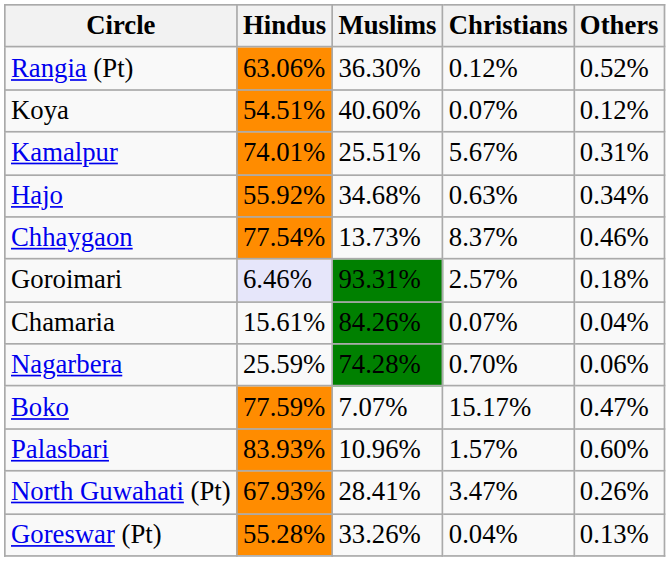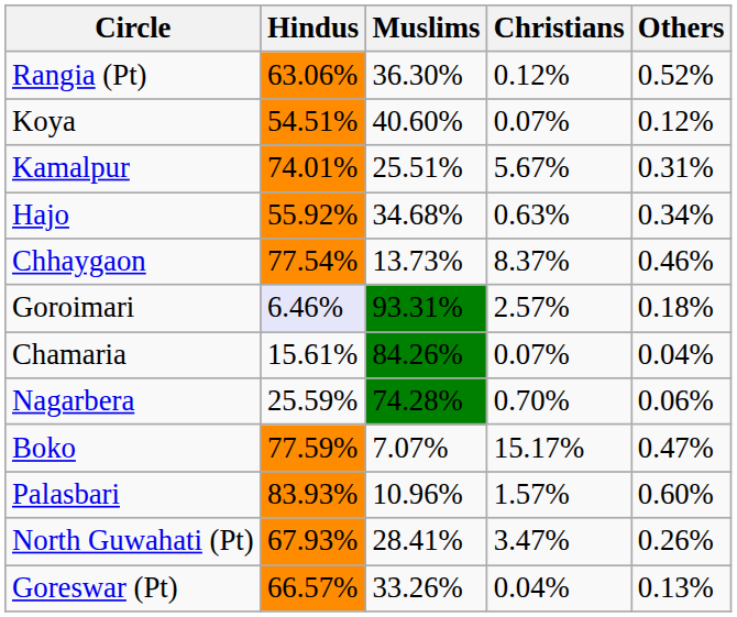Goreswar (Pt) | Hindus: 55.28% -> 66.57%
